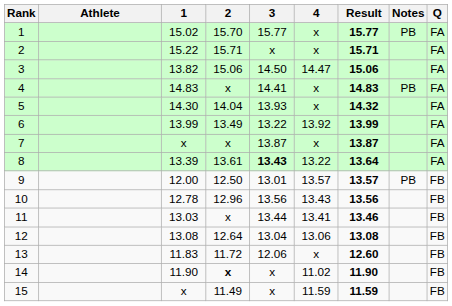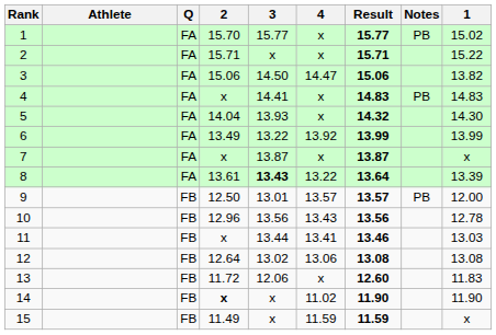columns swapped: 1 <-> Q
12 | 3: 13.04 -> 13.02
